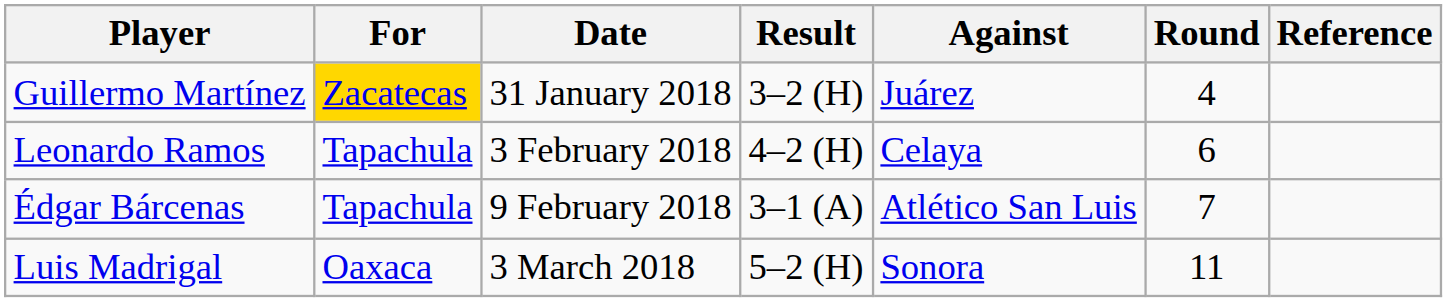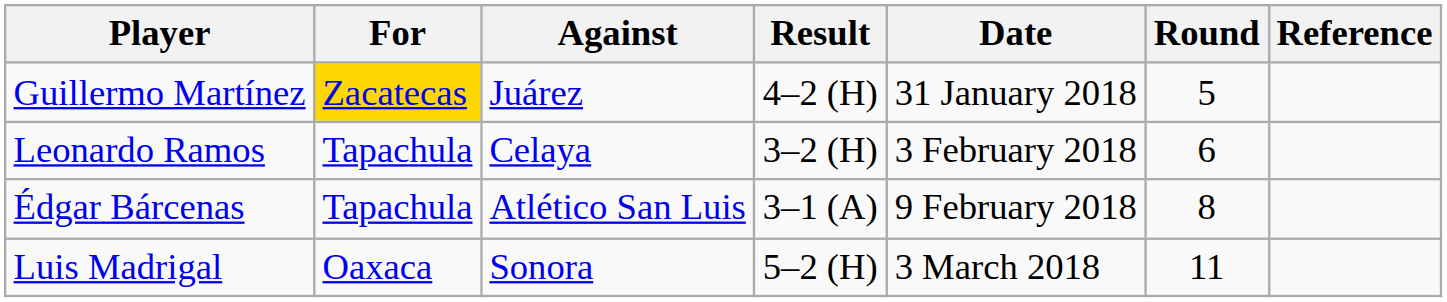columns swapped: Against <-> Date
Guillermo Martínez | Result: 3–2 (H) -> 4–2 (H)
Guillermo Martínez | Round: 4 -> 5
Leonardo Ramos | Result: 4–2 (H) -> 3–2 (H)
Édgar Bárcenas | Round: 7 -> 8
